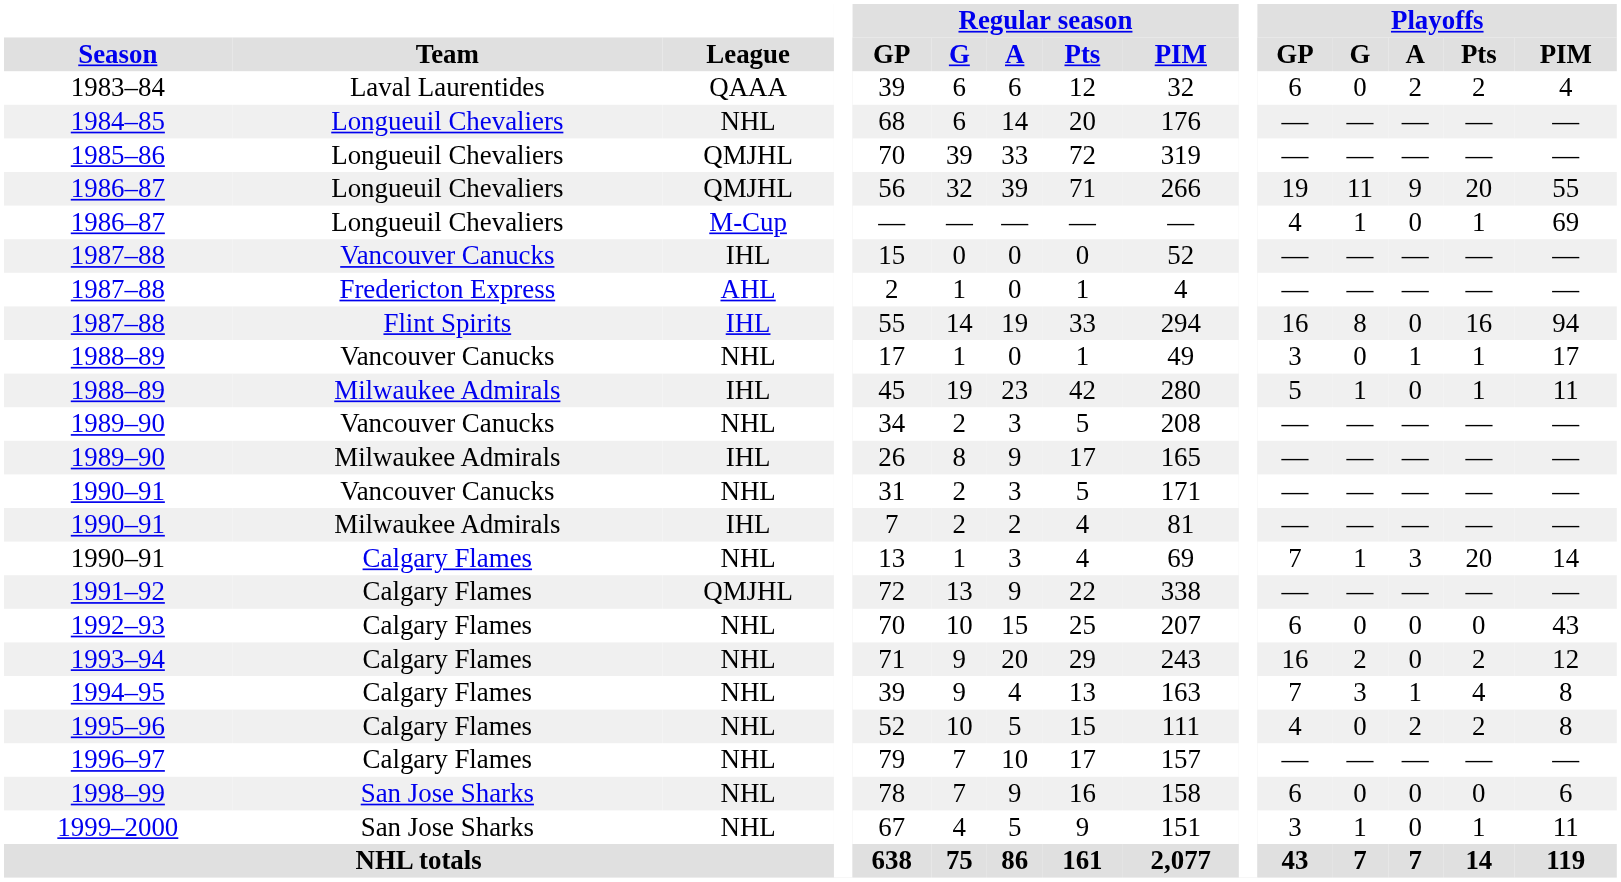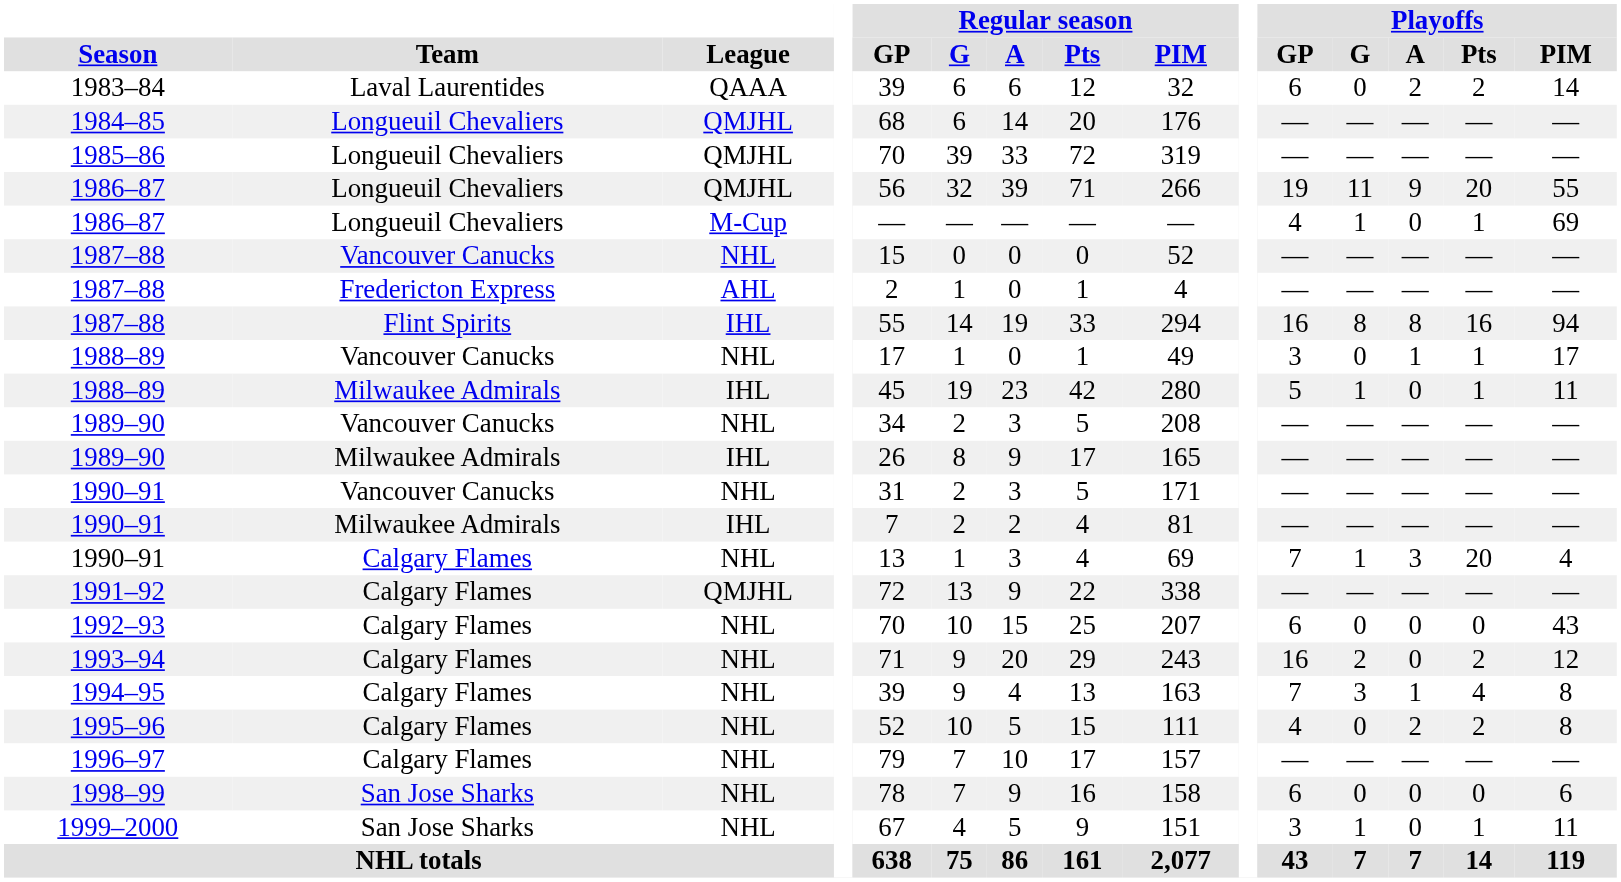1983–84 | Playoffs / PIM: 4 -> 14
1984–85 | League: NHL -> QMJHL
1987–88 / Vancouver Canucks | League: IHL -> NHL
1987–88 / Flint Spirits | Playoffs / A: 0 -> 8
1990–91 / Calgary Flames | Playoffs / PIM: 14 -> 4
